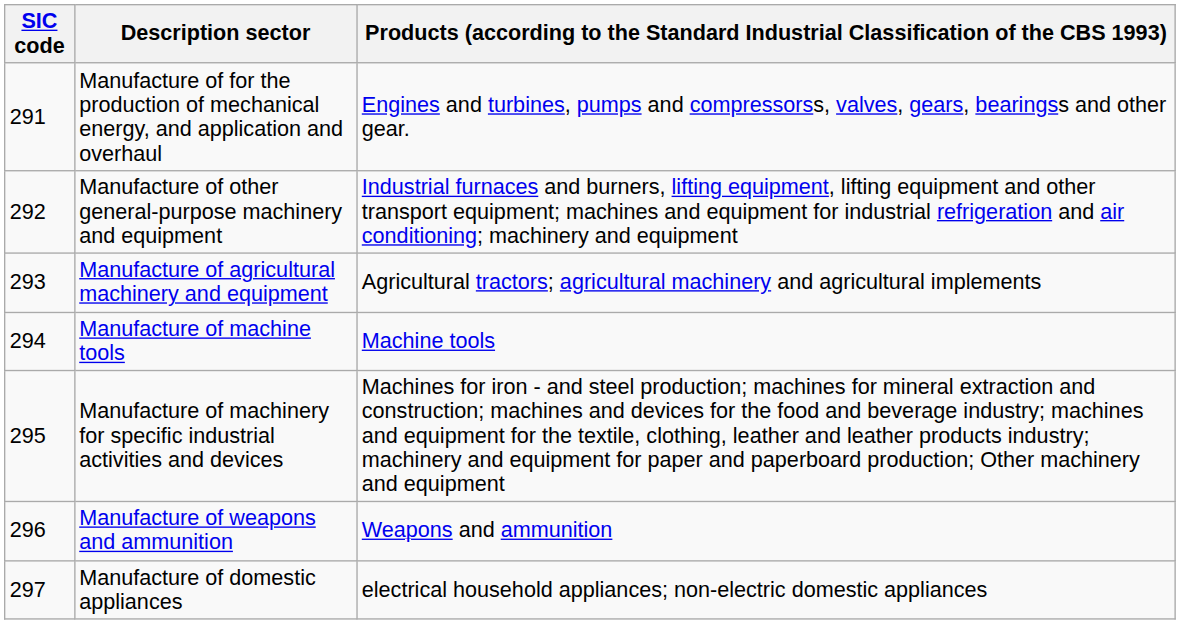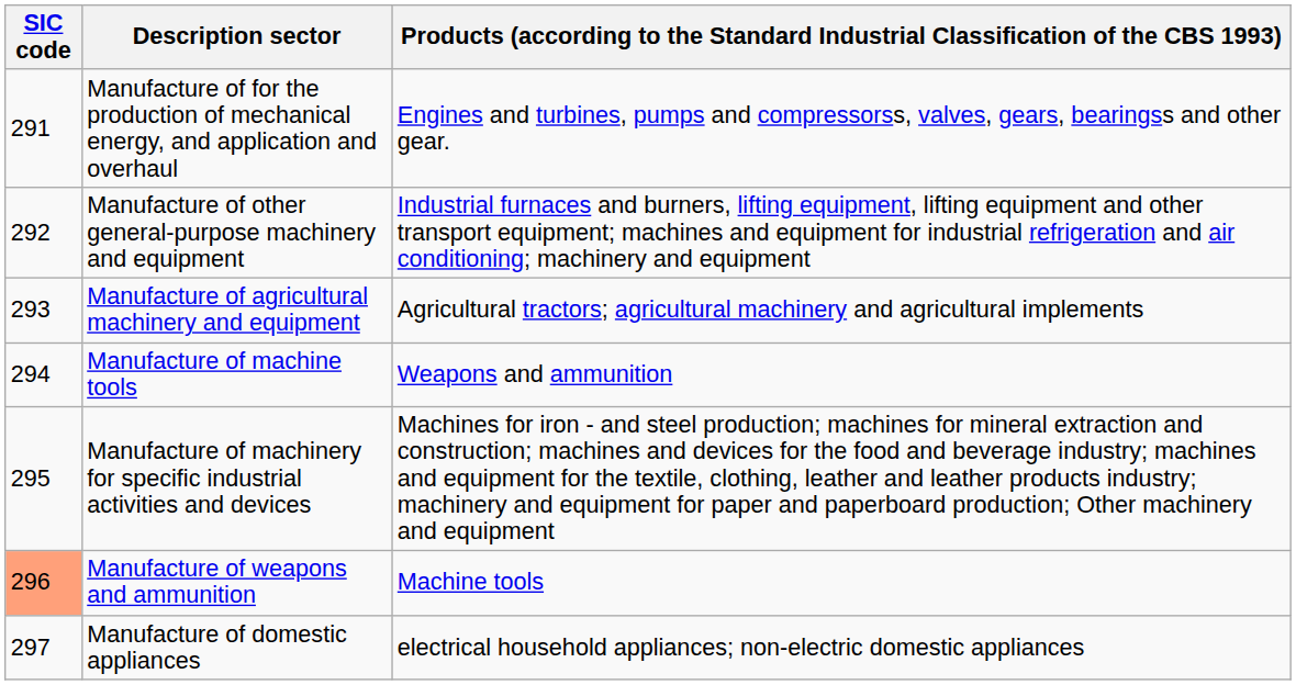Manufacture of machine tools | column 3: Machine tools -> Weapons and ammunition
Manufacture of weapons and ammunition | SIC code: no background -> lightsalmon background
Manufacture of weapons and ammunition | column 3: Weapons and ammunition -> Machine tools
